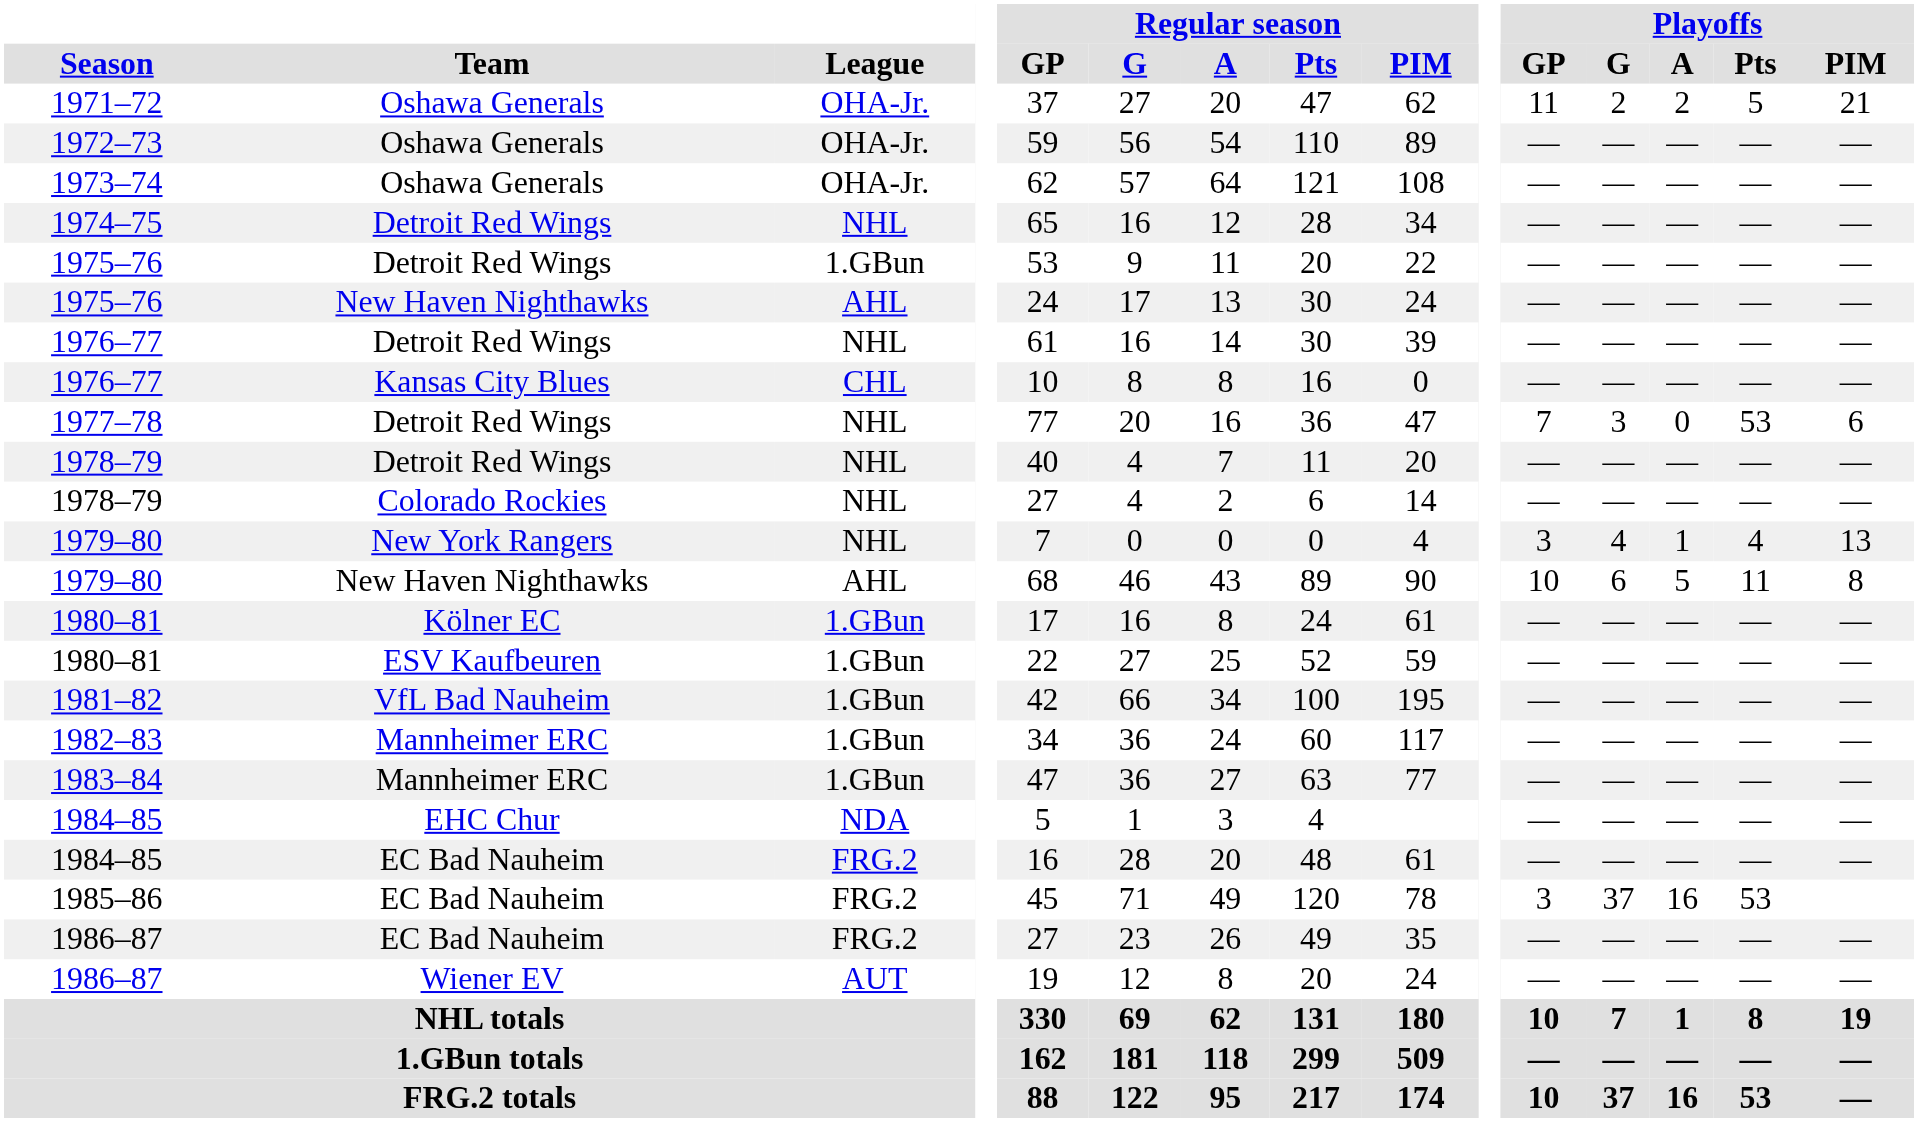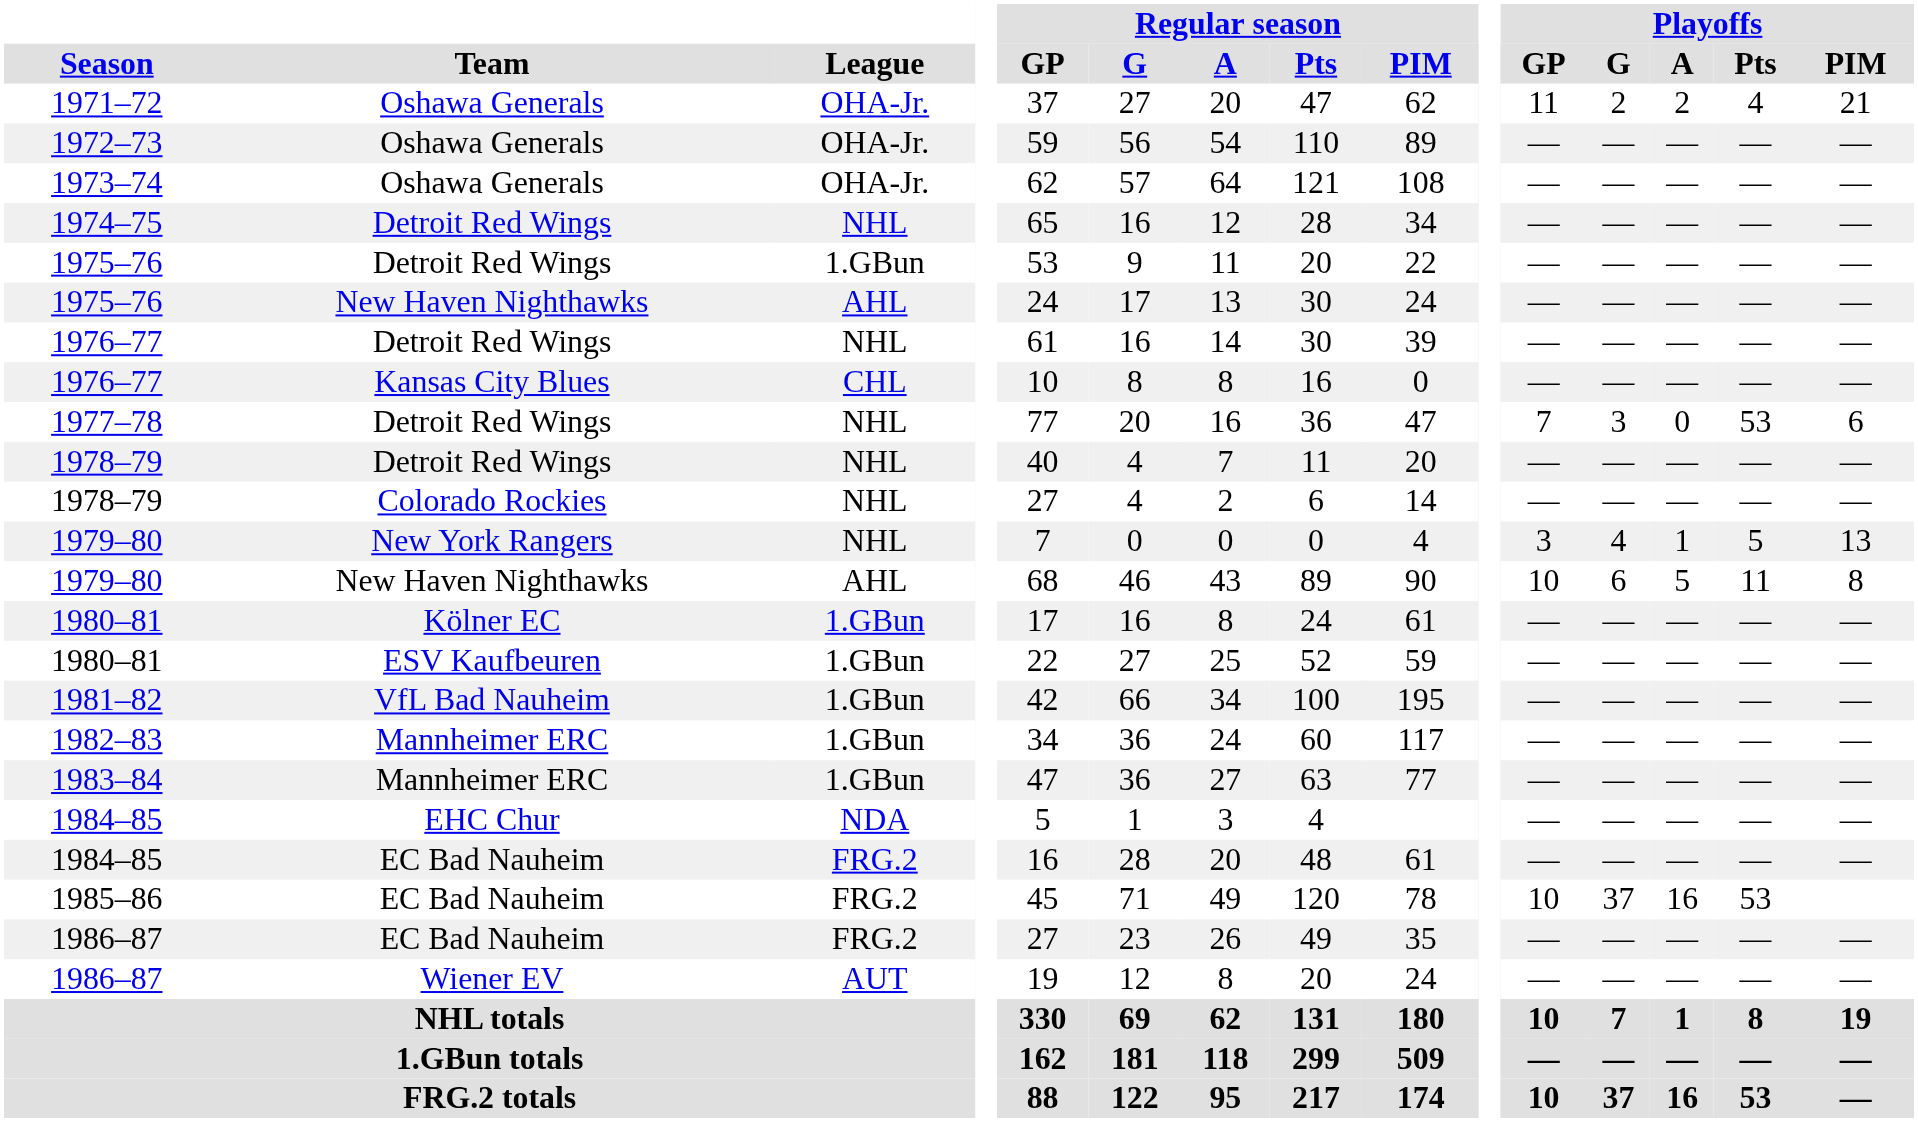1971–72 | Playoffs / Pts: 5 -> 4
1979–80 / New York Rangers | Playoffs / Pts: 4 -> 5
1985–86 | Playoffs / GP: 3 -> 10
